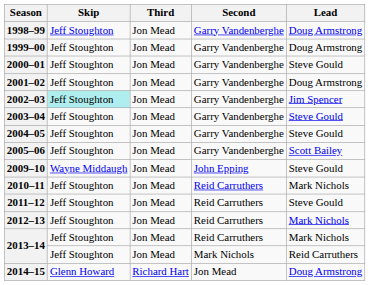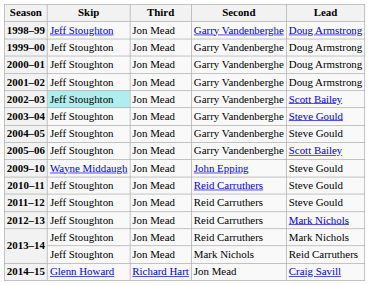2000–01 | Lead: Steve Gould -> Doug Armstrong
2002–03 | Lead: Jim Spencer -> Scott Bailey
2010–11 | Lead: Mark Nichols -> Steve Gould
2014–15 | Lead: Doug Armstrong -> Craig Savill
